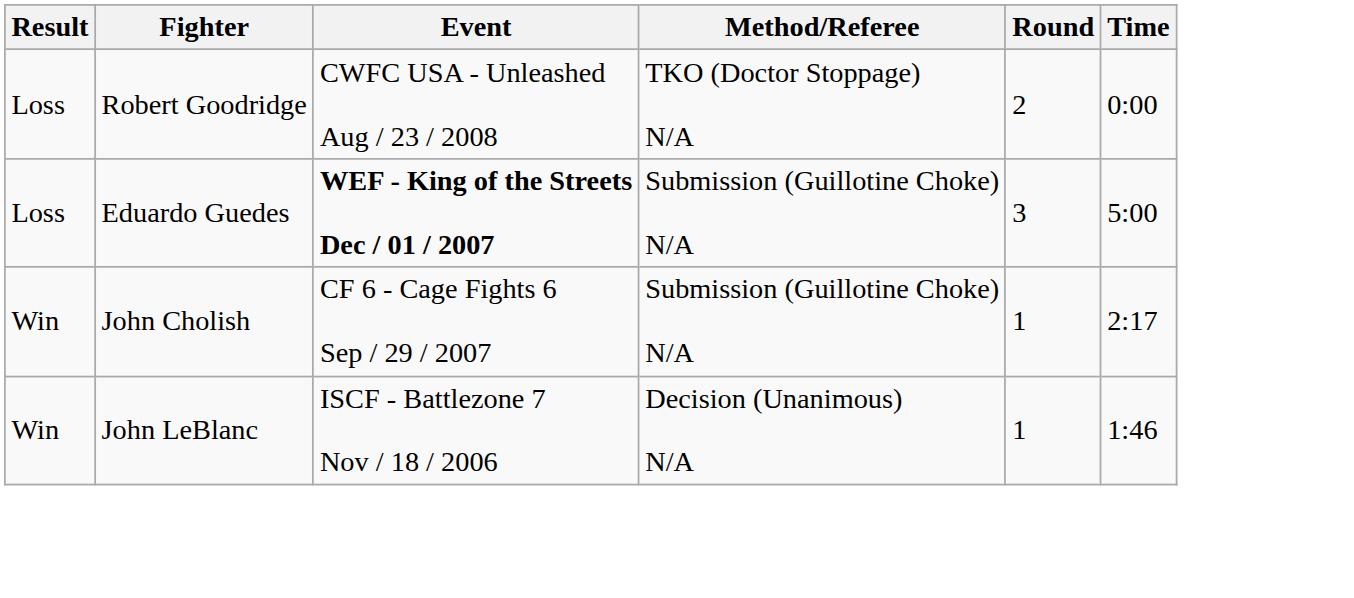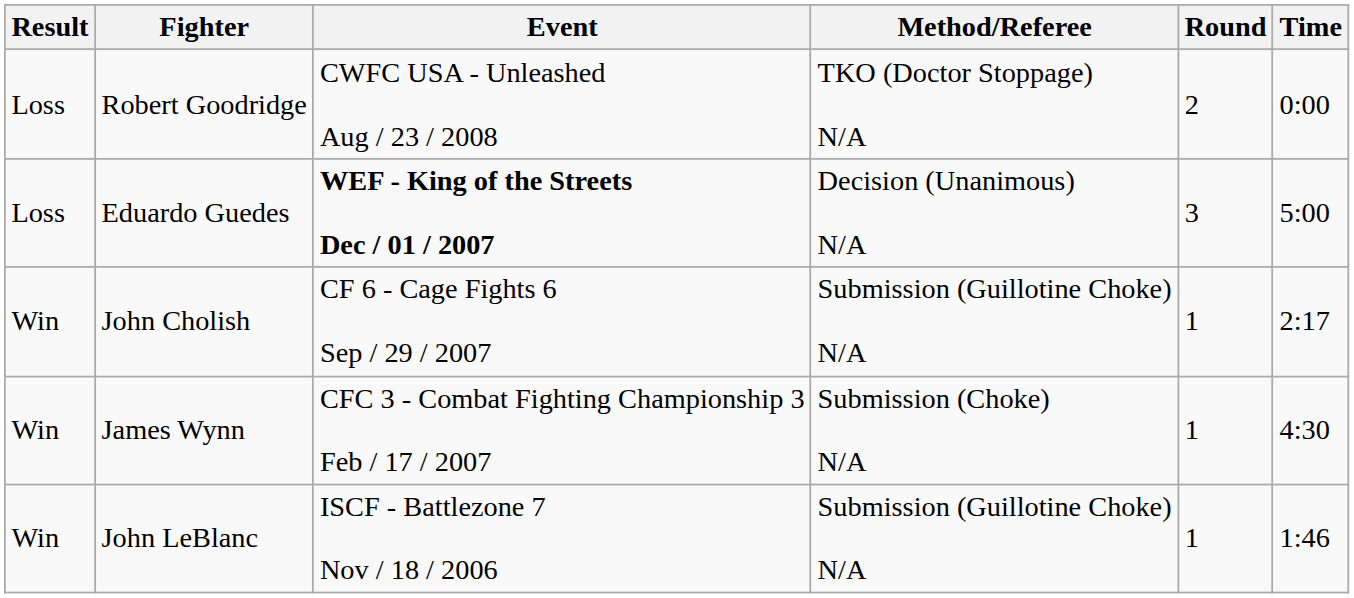Eduardo Guedes | Method/Referee: Submission (Guillotine Choke) N/A -> Decision (Unanimous) N/A
+ row: Win | James Wynn | CFC 3 - Combat Fighting Championship 3 Feb / 17 / 2007 | Submission (Choke) N/A | 1 | 4:30
John LeBlanc | Method/Referee: Decision (Unanimous) N/A -> Submission (Guillotine Choke) N/A
